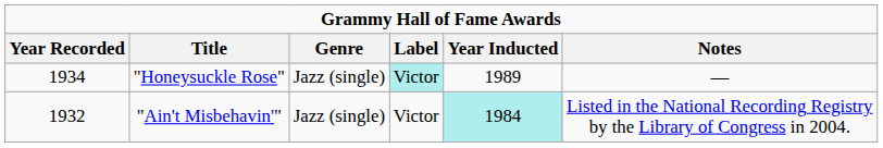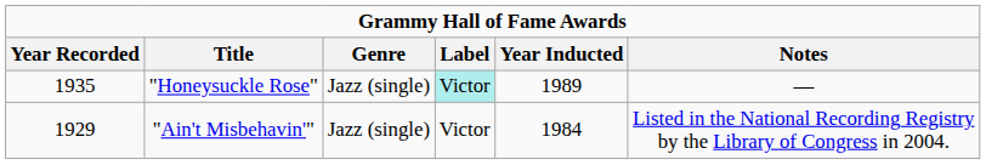"Honeysuckle Rose" | Year Recorded: 1934 -> 1935
"Ain't Misbehavin'" | Year Recorded: 1932 -> 1929
"Ain't Misbehavin'" | Year Inducted: paleturquoise background -> no background
